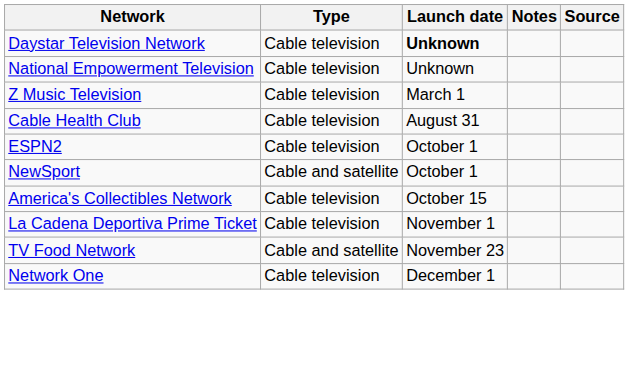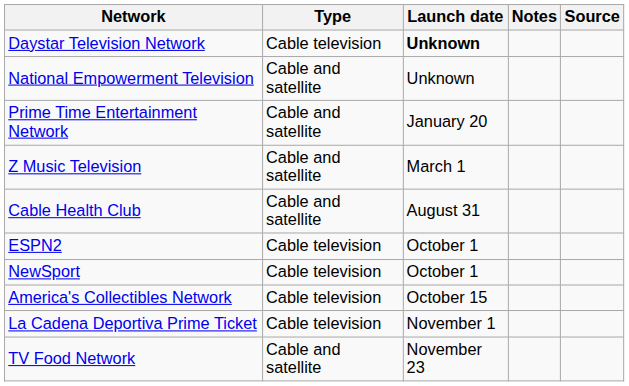National Empowerment Television | Type: Cable television -> Cable and satellite
+ row: Prime Time Entertainment Network | Cable and satellite | January 20
Z Music Television | Type: Cable television -> Cable and satellite
Cable Health Club | Type: Cable television -> Cable and satellite
NewSport | Type: Cable and satellite -> Cable television
- row: Network One | Cable television | December 1
